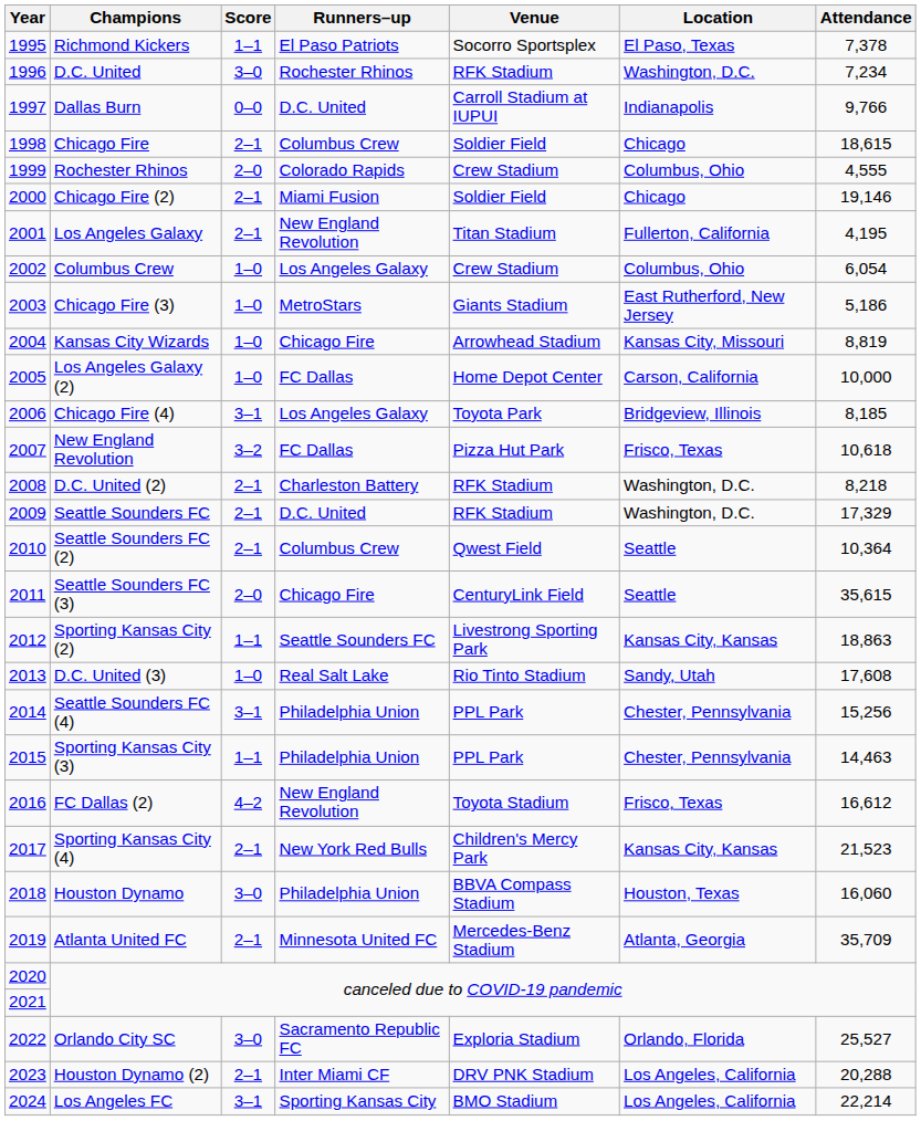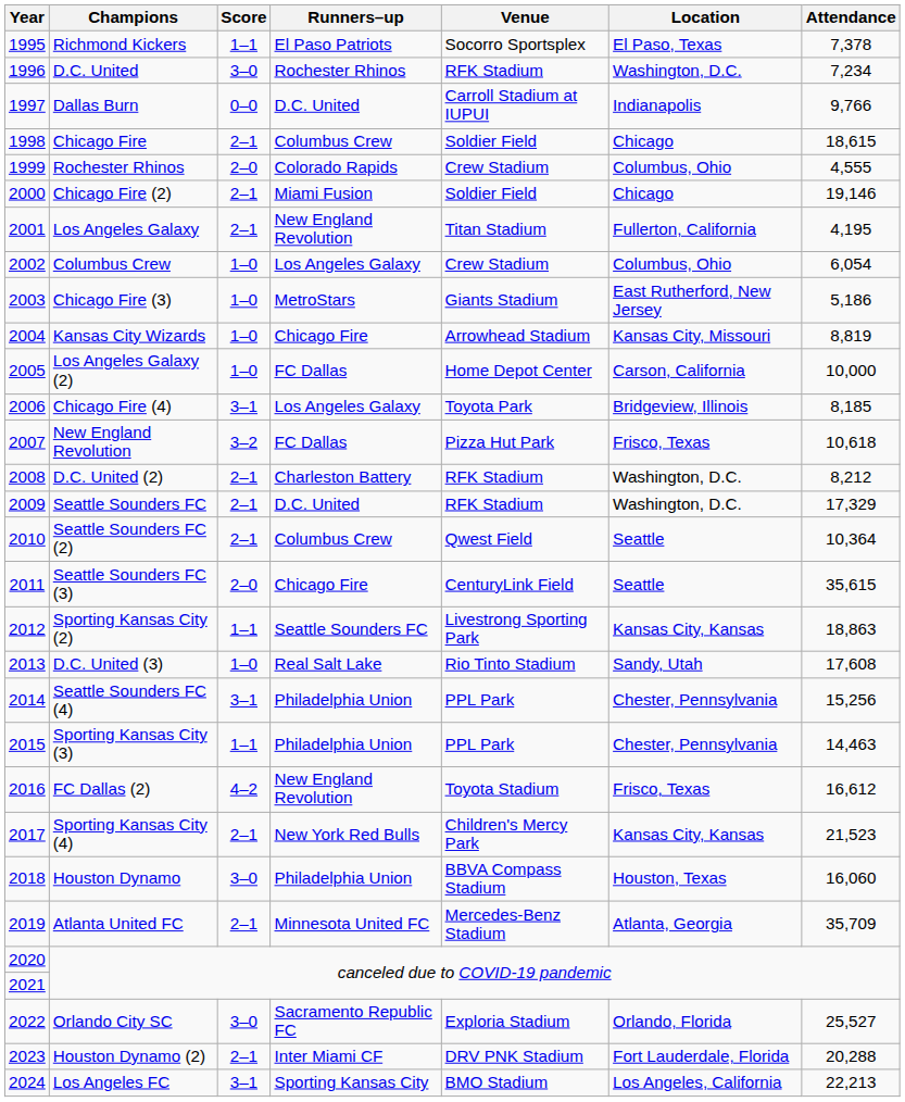D.C. United (2) | Attendance: 8,218 -> 8,212
Houston Dynamo (2) | Location: Los Angeles, California -> Fort Lauderdale, Florida
Los Angeles FC | Attendance: 22,214 -> 22,213
